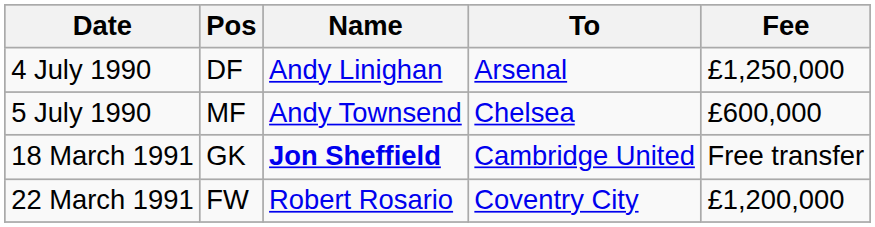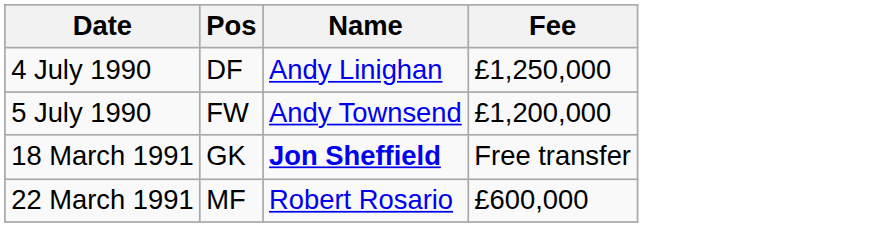- column: To | Arsenal | Chelsea | Cambridge United | Coventry City
5 July 1990 | Pos: MF -> FW
5 July 1990 | Fee: £600,000 -> £1,200,000
22 March 1991 | Pos: FW -> MF
22 March 1991 | Fee: £1,200,000 -> £600,000
